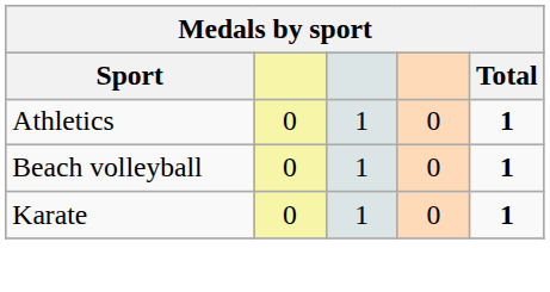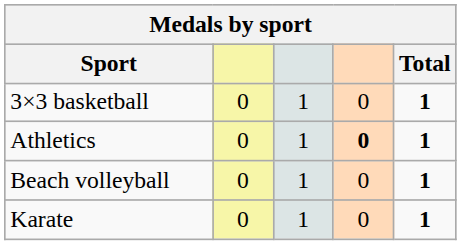+ row: 3×3 basketball | 0 | 1 | 0 | 1
Athletics | column 4: normal -> bold
